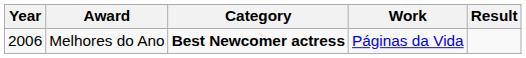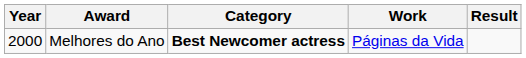Melhores do Ano | Year: 2006 -> 2000
